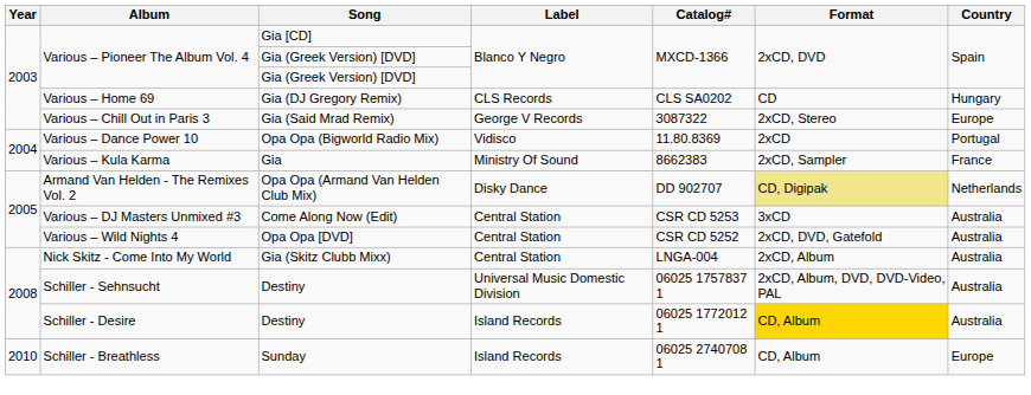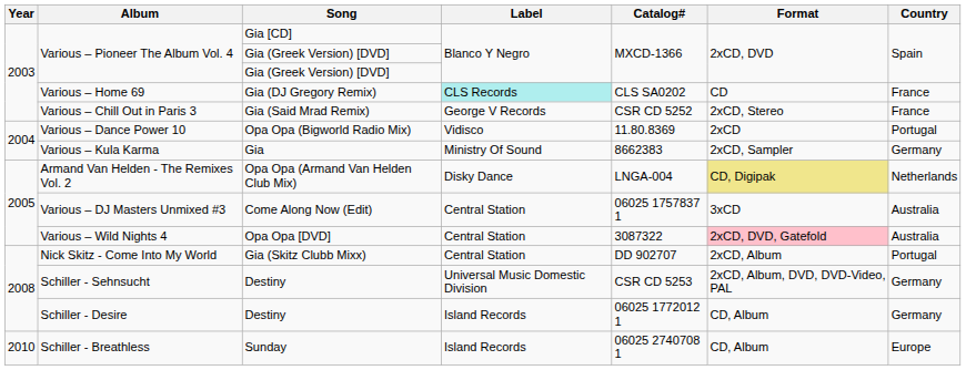Various – Home 69 | Label: no background -> paleturquoise background
Various – Home 69 | Country: Hungary -> France
Various – Chill Out in Paris 3 | Catalog#: 3087322 -> CSR CD 5252
Various – Chill Out in Paris 3 | Country: Europe -> France
Various – Kula Karma | Country: France -> Germany
Armand Van Helden - The Remixes Vol. 2 | Catalog#: DD 902707 -> LNGA-004
Various – DJ Masters Unmixed #3 | Catalog#: CSR CD 5253 -> 06025 1757837 1
Various – Wild Nights 4 | Catalog#: CSR CD 5252 -> 3087322
Various – Wild Nights 4 | Format: no background -> pink background
Nick Skitz - Come Into My World | Catalog#: LNGA-004 -> DD 902707
Nick Skitz - Come Into My World | Country: Australia -> Portugal
Schiller - Sehnsucht | Catalog#: 06025 1757837 1 -> CSR CD 5253
Schiller - Sehnsucht | Country: Australia -> Germany
Schiller - Desire | Format: gold background -> no background
Schiller - Desire | Country: Australia -> Germany
